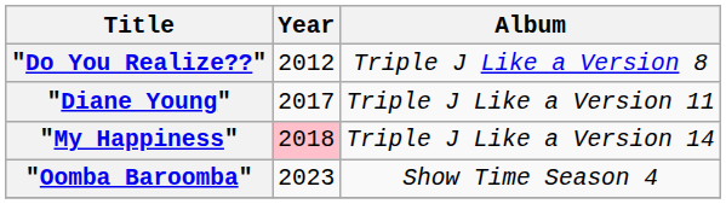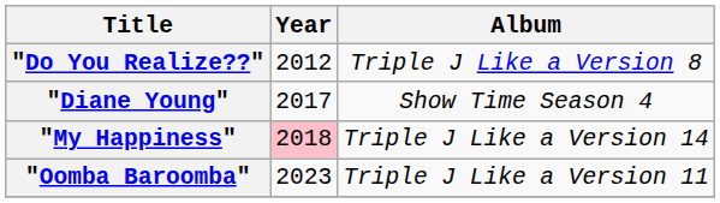"Diane Young" | Album: Triple J Like a Version 11 -> Show Time Season 4
"Oomba Baroomba" | Album: Show Time Season 4 -> Triple J Like a Version 11
